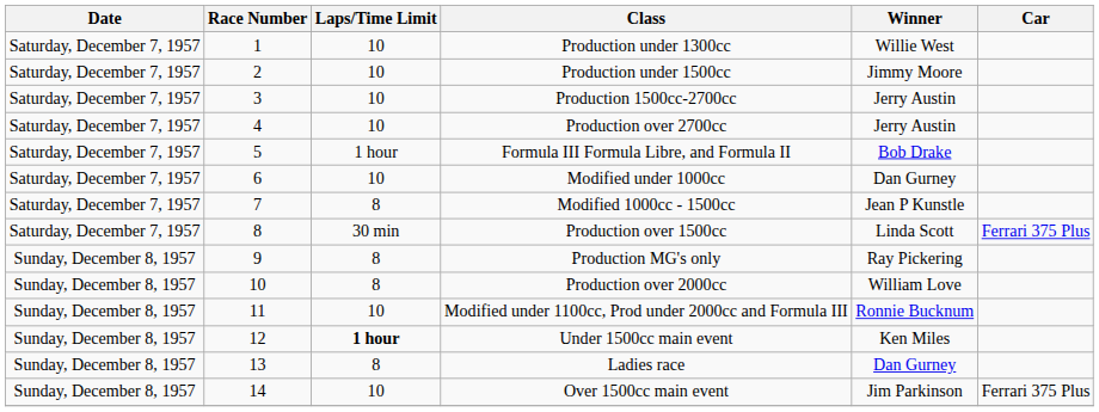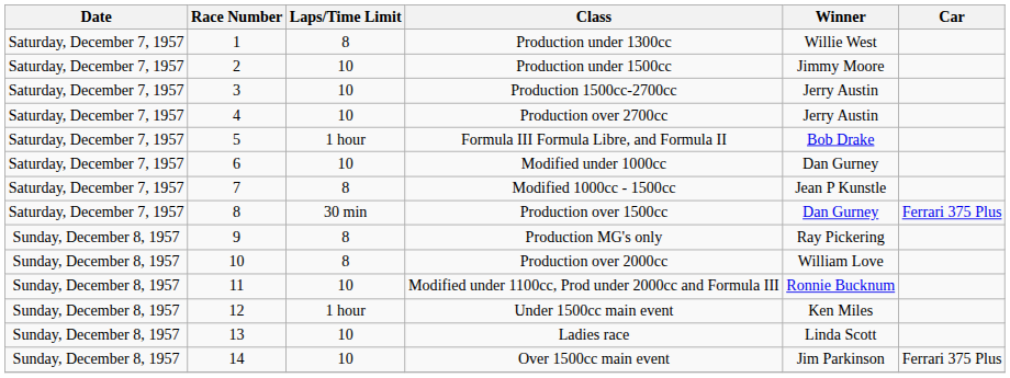Production under 1300cc | Laps/Time Limit: 10 -> 8
Production over 1500cc | Winner: Linda Scott -> Dan Gurney
Under 1500cc main event | Laps/Time Limit: bold -> normal
Ladies race | Laps/Time Limit: 8 -> 10
Ladies race | Winner: Dan Gurney -> Linda Scott
